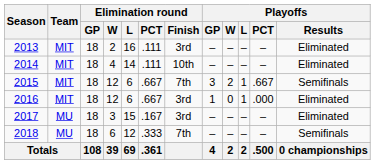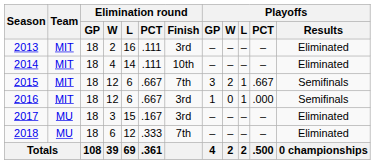2016 | Playoffs / Results: Eliminated -> Semifinals
2018 | Playoffs / Results: Semifinals -> Eliminated
